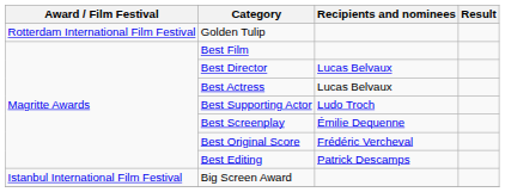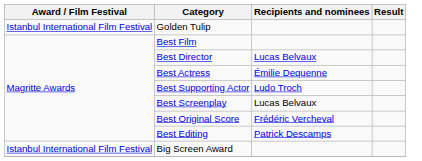Golden Tulip | Award / Film Festival: Rotterdam International Film Festival -> Istanbul International Film Festival
Best Actress | Recipients and nominees: Lucas Belvaux -> Émilie Dequenne
Best Screenplay | Recipients and nominees: Émilie Dequenne -> Lucas Belvaux
